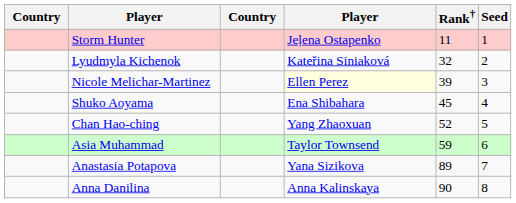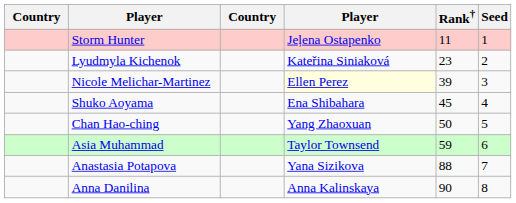Lyudmyla Kichenok | Rank†: 32 -> 23
Chan Hao-ching | Rank†: 52 -> 50
Anastasia Potapova | Rank†: 89 -> 88
